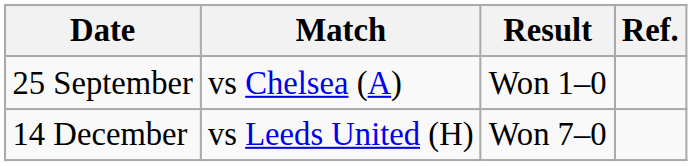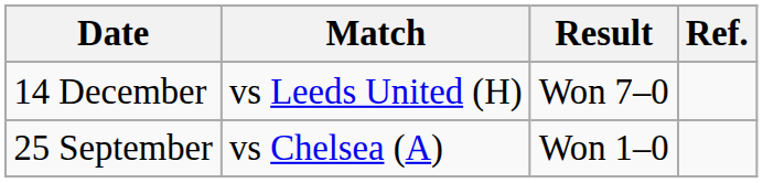rows swapped: 25 September <-> 14 December
